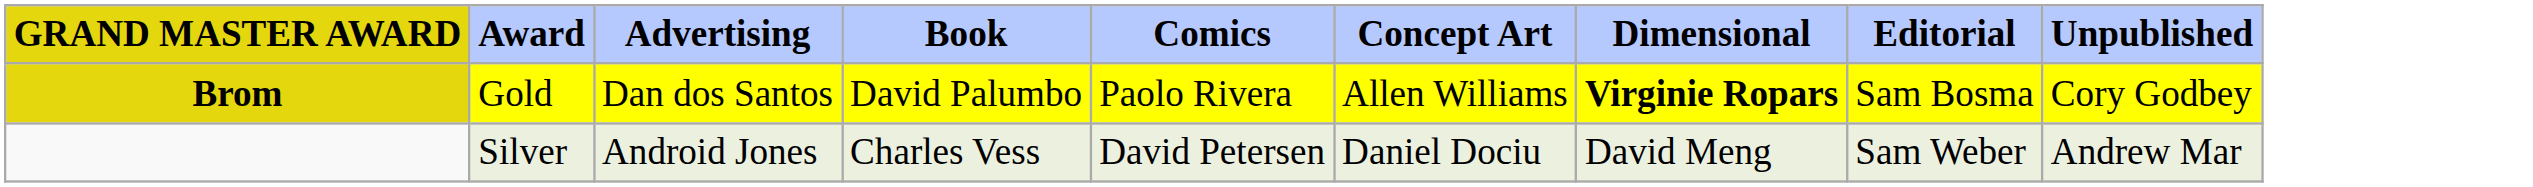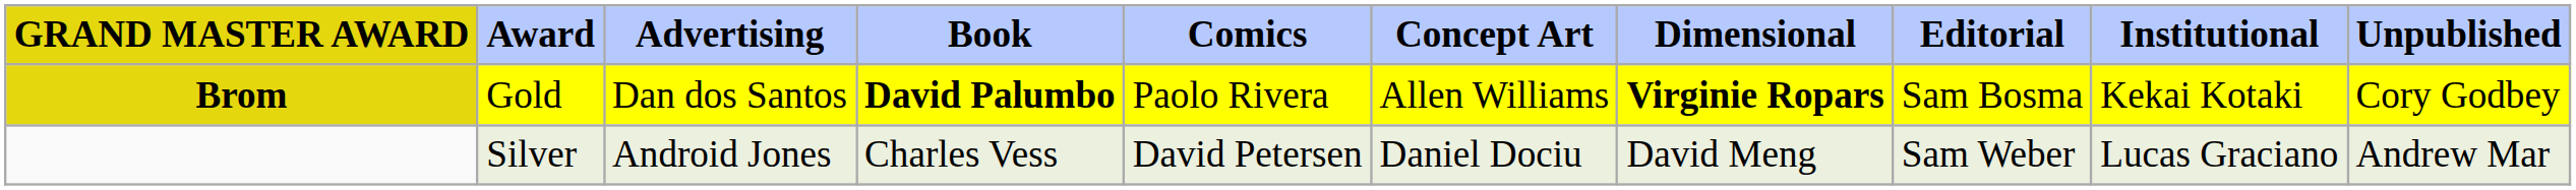+ column: Institutional | Kekai Kotaki | Lucas Graciano
Brom | Book: normal -> bold
